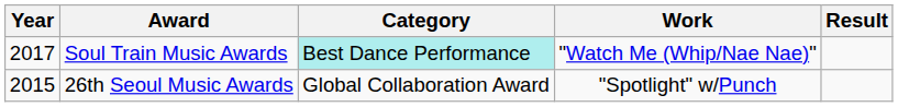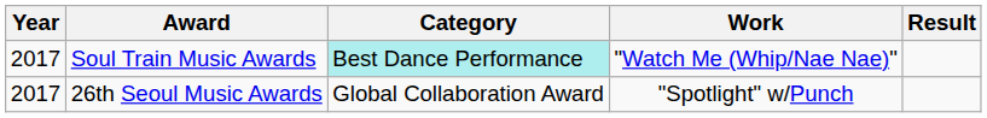26th Seoul Music Awards | Year: 2015 -> 2017
